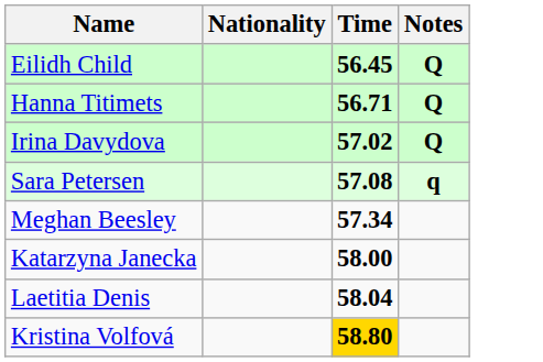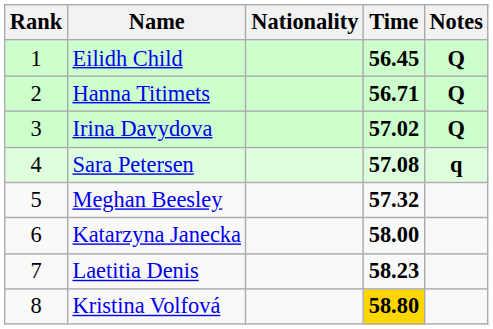+ column: Rank | 1 | 2 | 3 | 4 | 5 | 6 | 7 | 8
Meghan Beesley | Time: 57.34 -> 57.32
Laetitia Denis | Time: 58.04 -> 58.23
